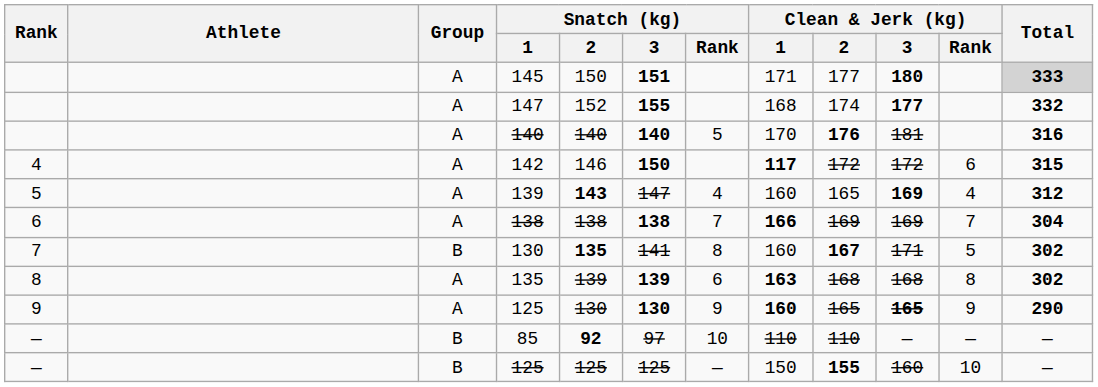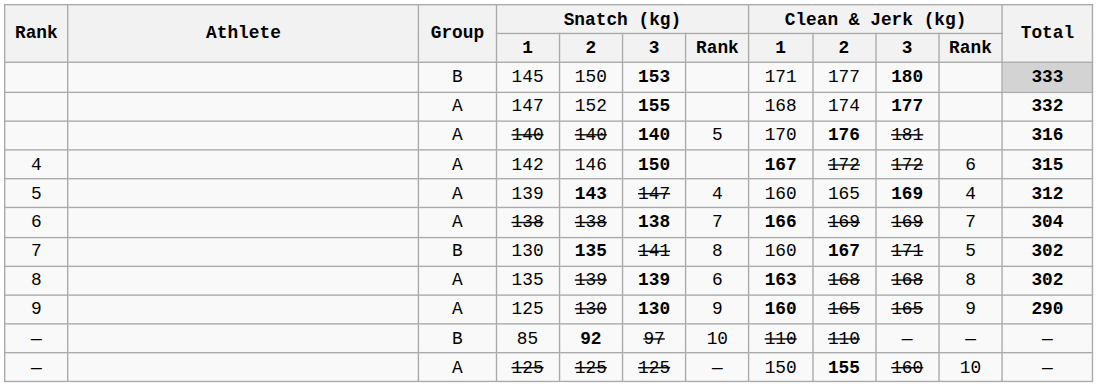145 | Group: A -> B
145 | Snatch (kg) / 3: 151 -> 153
142 | Clean & Jerk (kg) / 1: 117 -> 167
9 / 125 | Clean & Jerk (kg) / 3: bold -> normal
— / 125 | Group: B -> A
